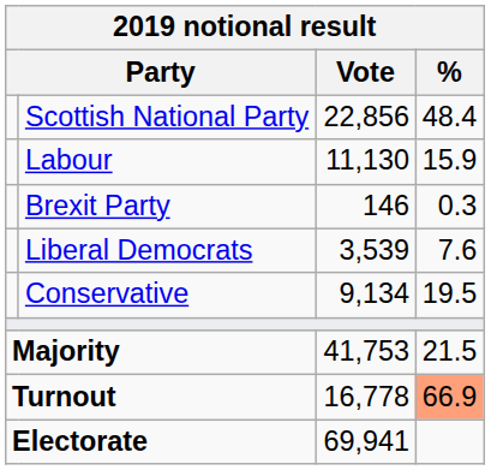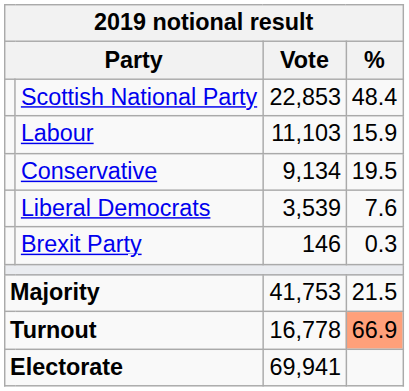Scottish National Party | Vote: 22,856 -> 22,853
Labour | Vote: 11,130 -> 11,103
rows swapped: Conservative <-> Brexit Party
